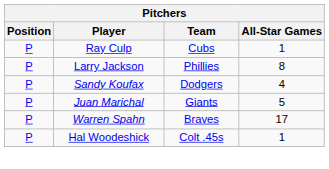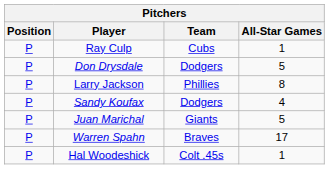+ row: P | Don Drysdale | Dodgers | 5
